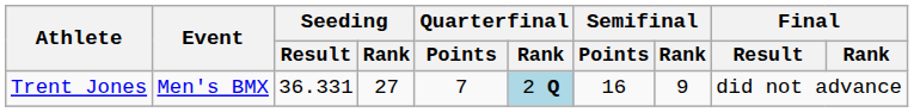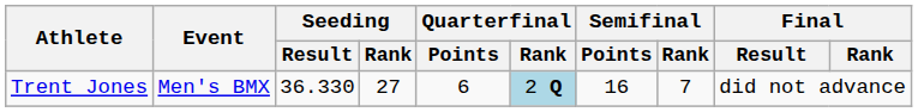Trent Jones | Seeding / Result: 36.331 -> 36.330
Trent Jones | Quarterfinal / Points: 7 -> 6
Trent Jones | Semifinal / Rank: 9 -> 7
